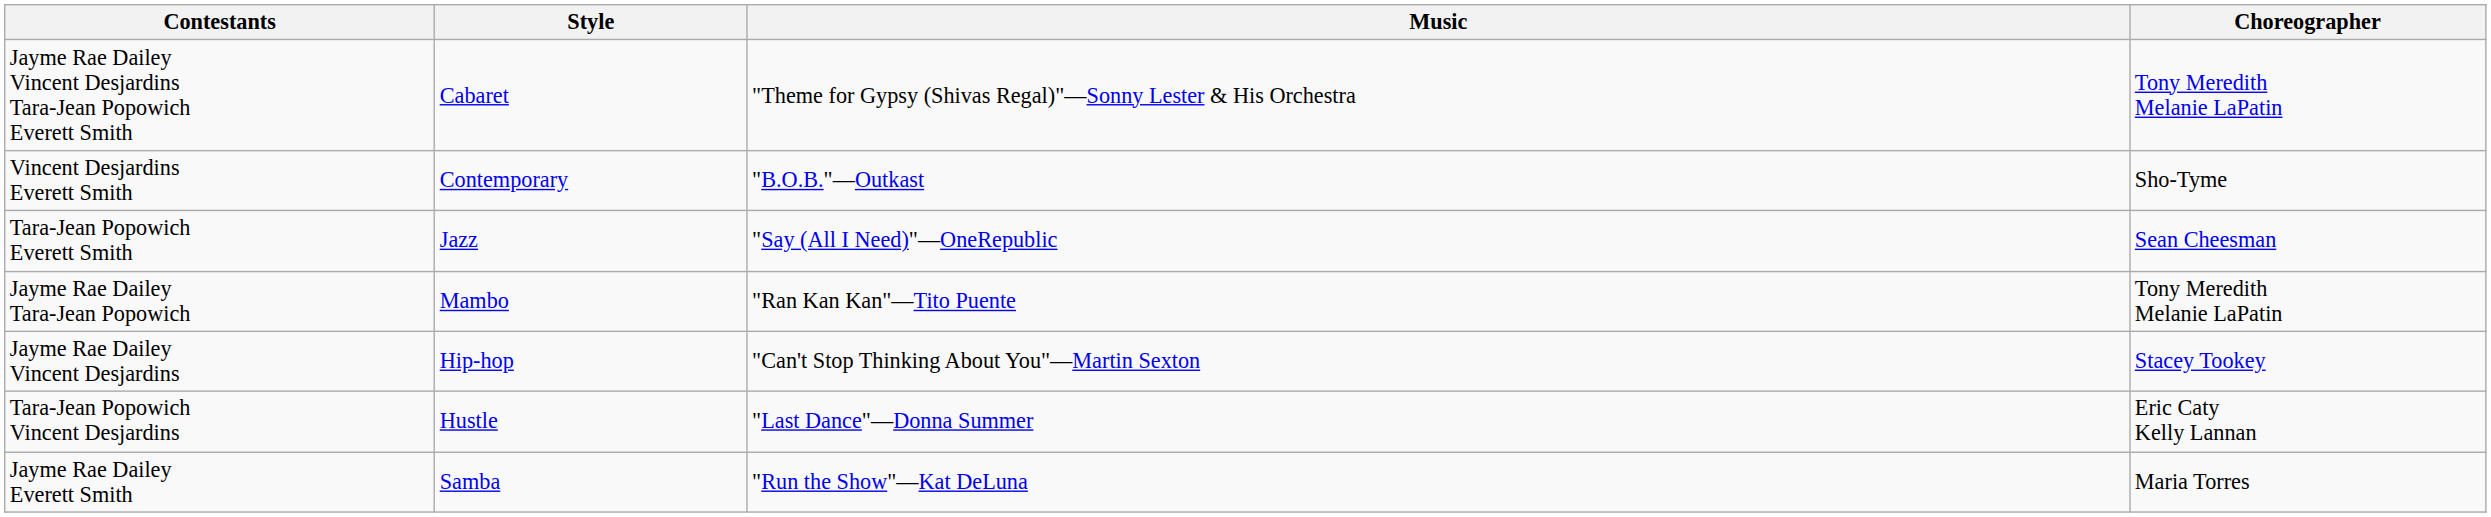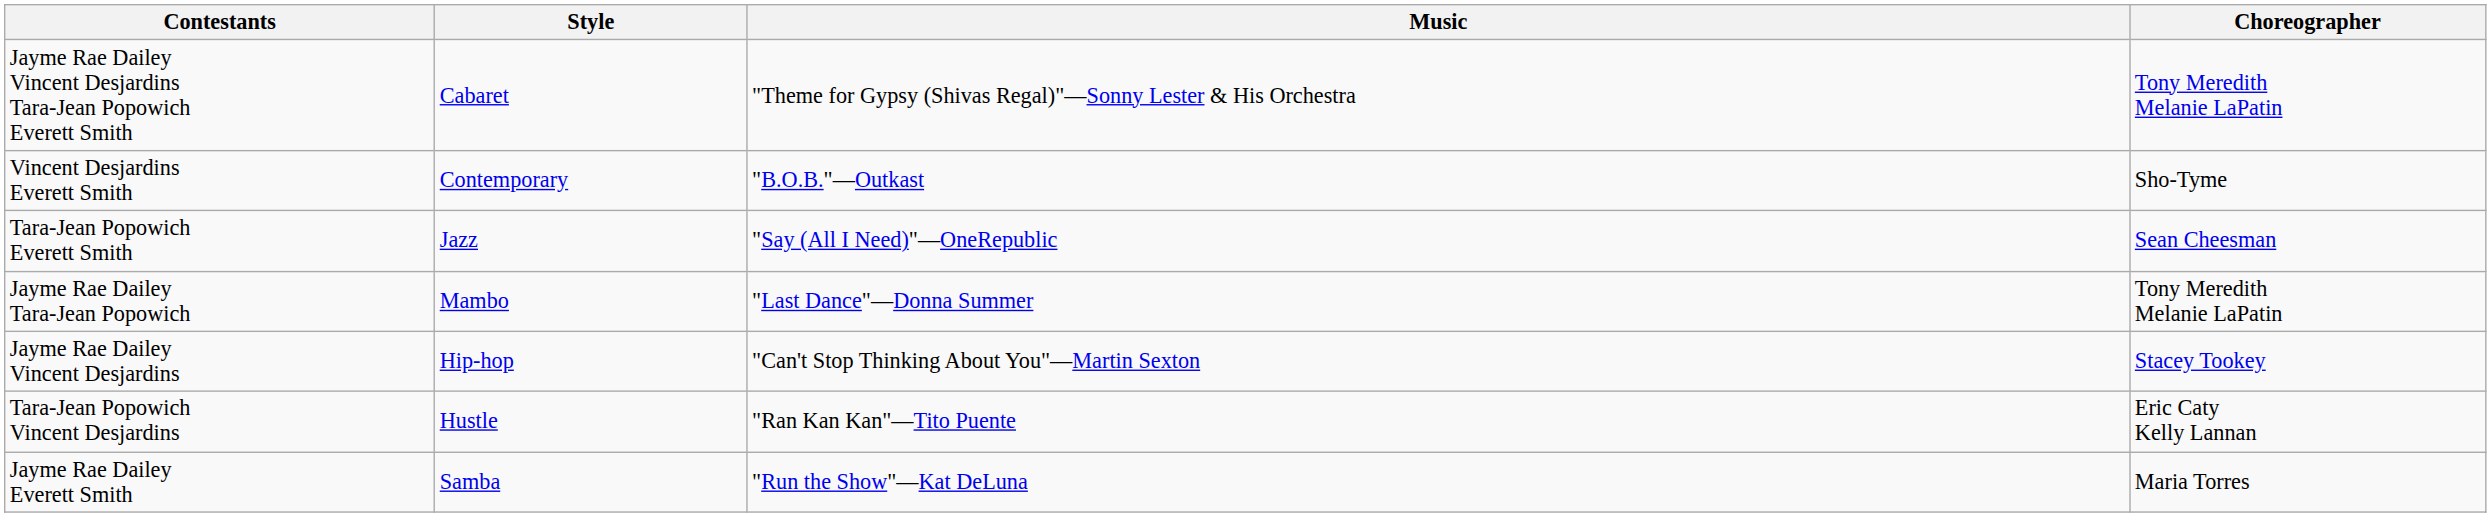Jayme Rae Dailey Tara-Jean Popowich | Music: "Ran Kan Kan"—Tito Puente -> "Last Dance"—Donna Summer
Tara-Jean Popowich Vincent Desjardins | Music: "Last Dance"—Donna Summer -> "Ran Kan Kan"—Tito Puente
